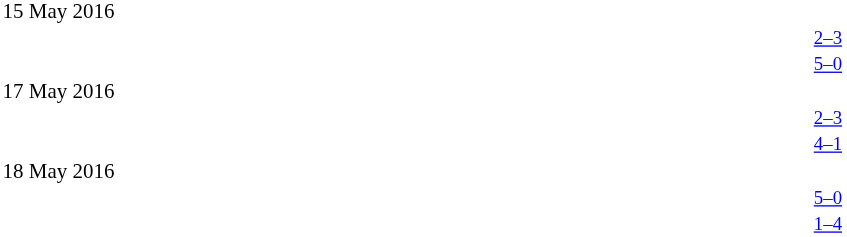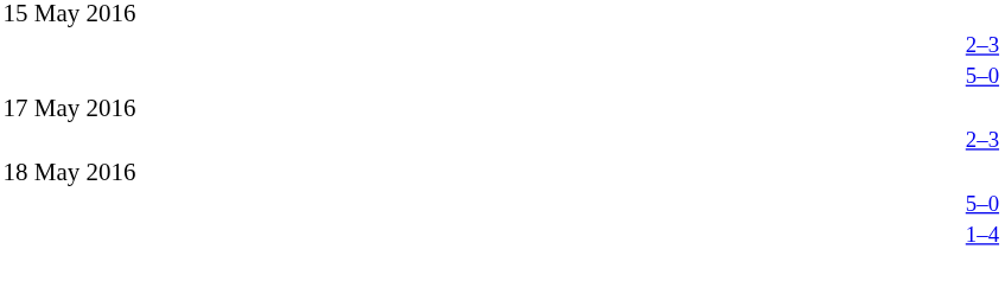- row: 4–1
